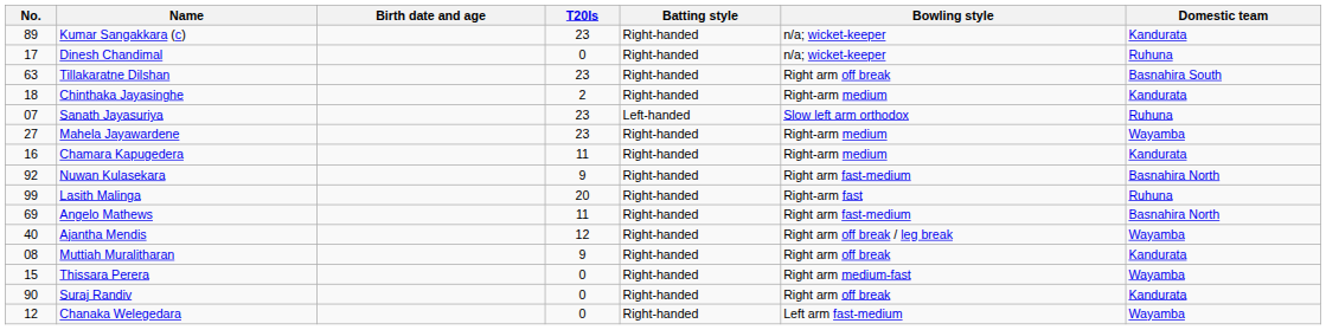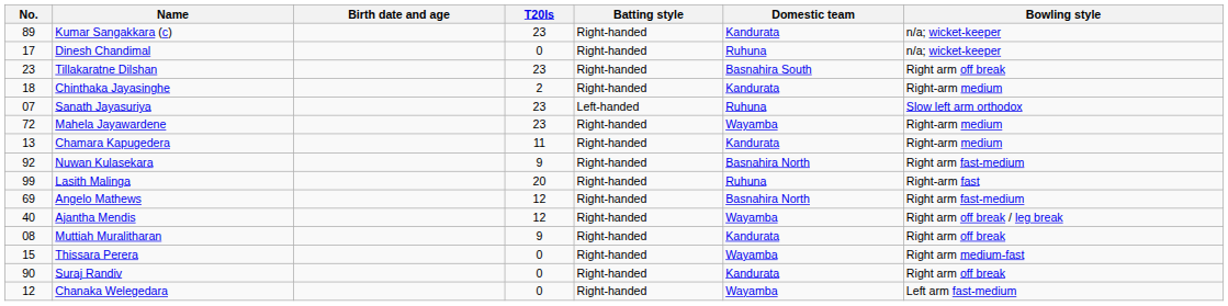columns swapped: Bowling style <-> Domestic team
Tillakaratne Dilshan | No.: 63 -> 23
Mahela Jayawardene | No.: 27 -> 72
Chamara Kapugedera | No.: 16 -> 13
Angelo Mathews | T20Is: 11 -> 12
